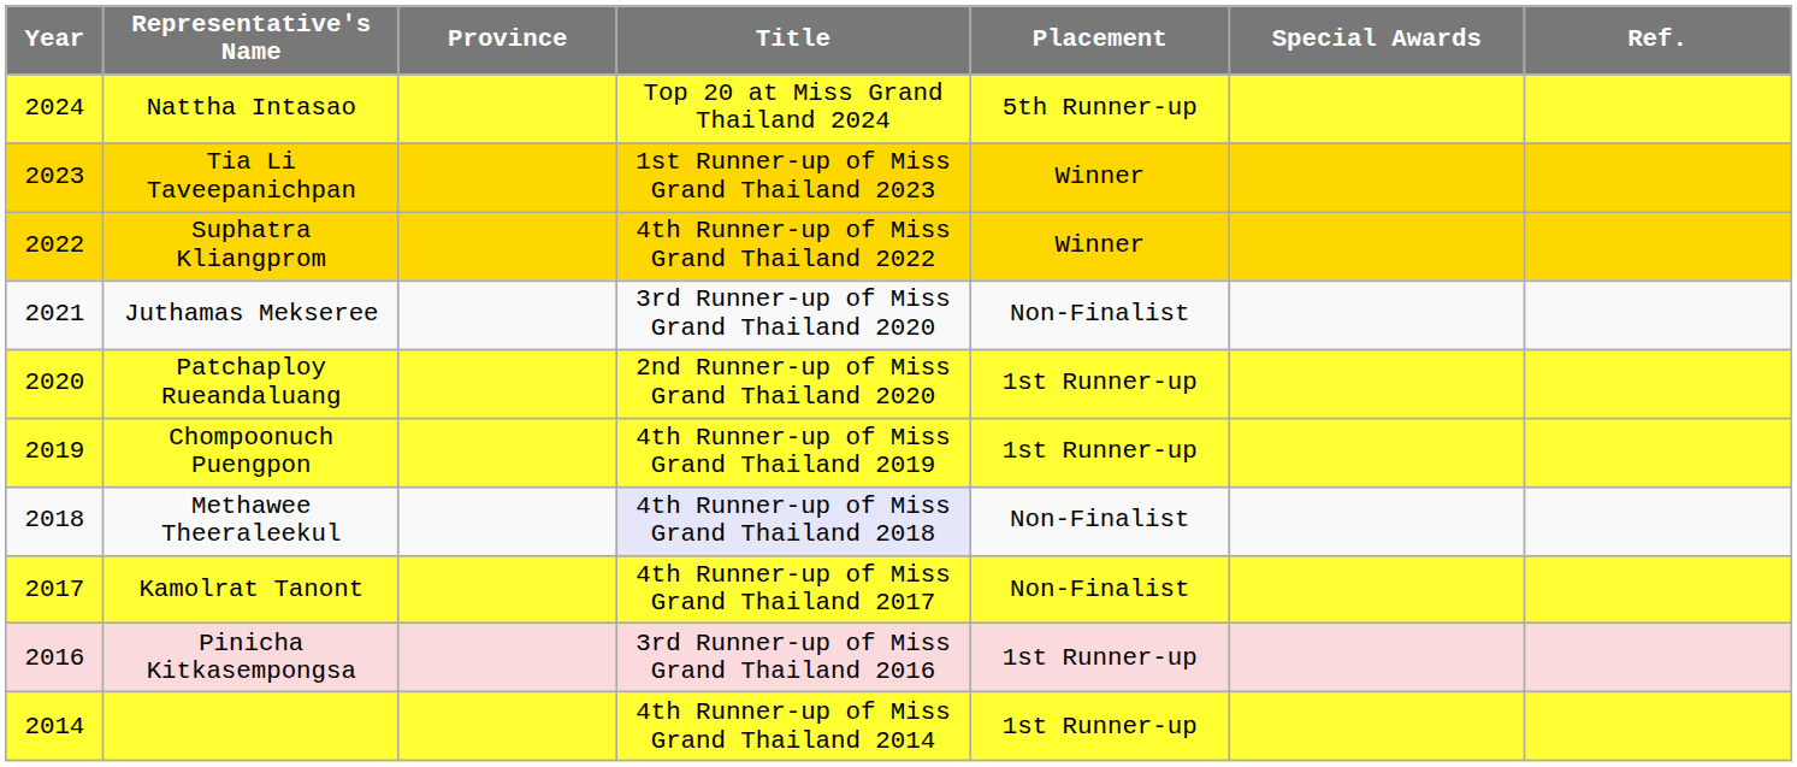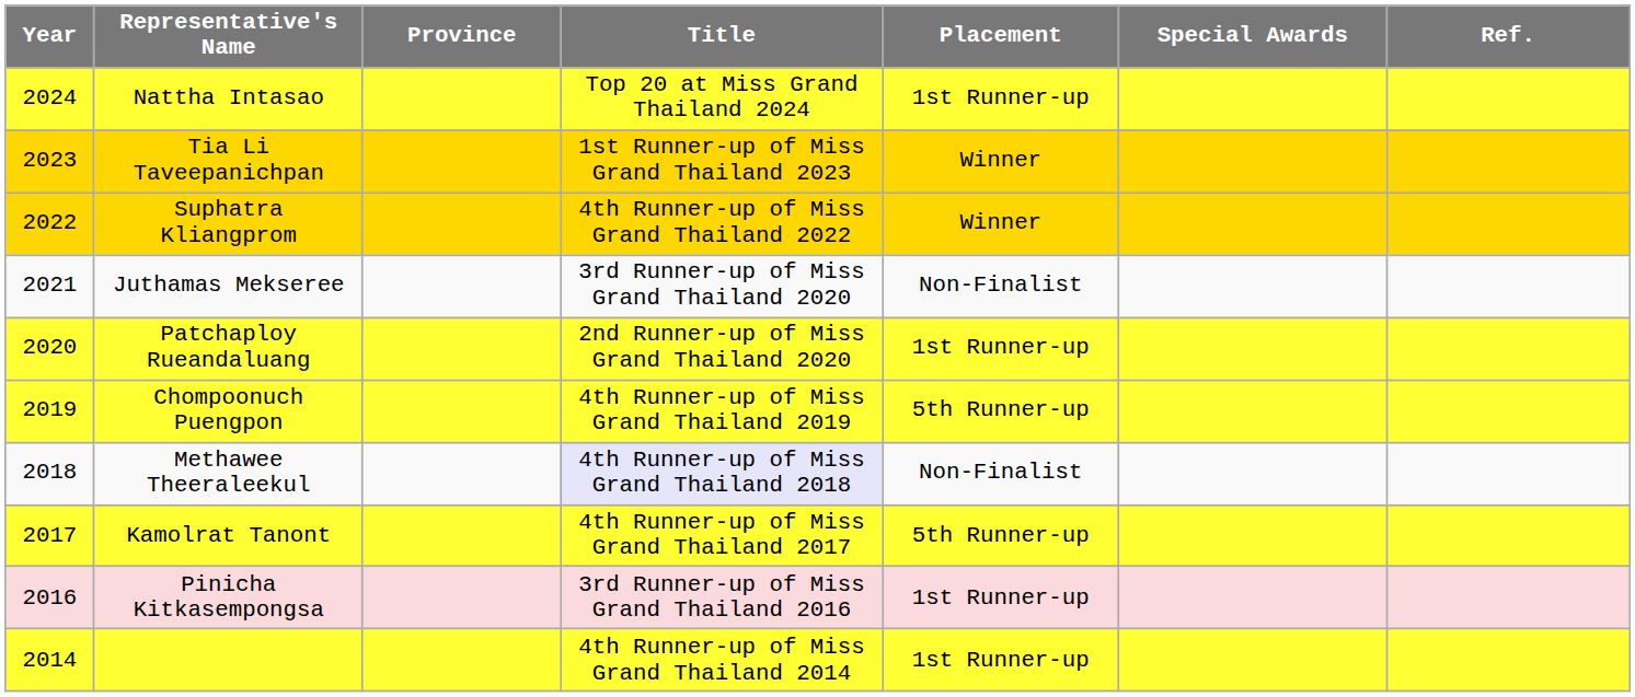Nattha Intasao | Placement: 5th Runner-up -> 1st Runner-up
Chompoonuch Puengpon | Placement: 1st Runner-up -> 5th Runner-up
Kamolrat Tanont | Placement: Non-Finalist -> 5th Runner-up
